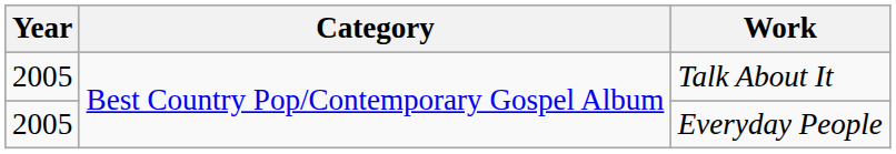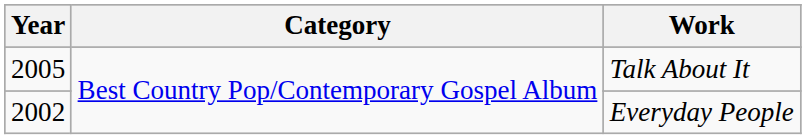Everyday People | Year: 2005 -> 2002
